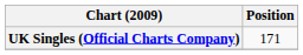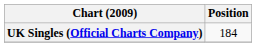UK Singles (Official Charts Company) | Position: 171 -> 184
